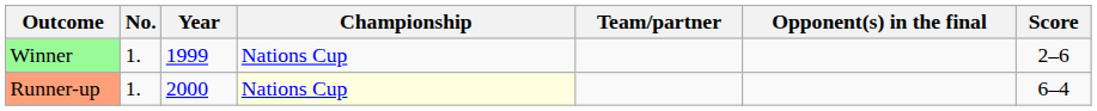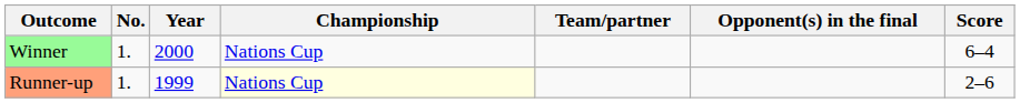Winner | Year: 1999 -> 2000
Winner | Score: 2–6 -> 6–4
Runner-up | Year: 2000 -> 1999
Runner-up | Score: 6–4 -> 2–6
